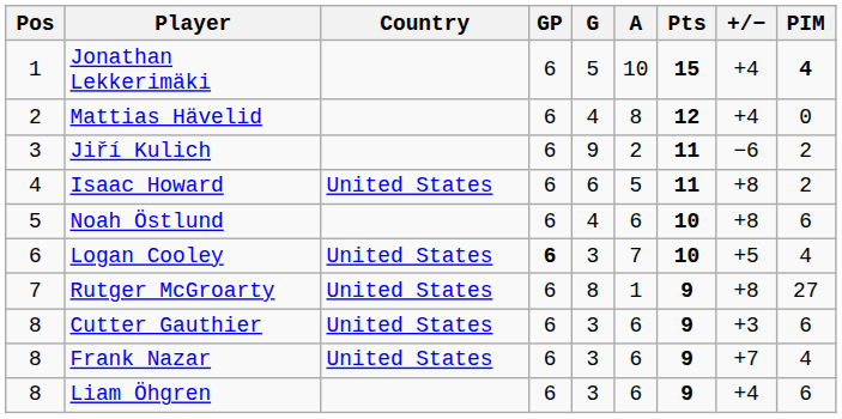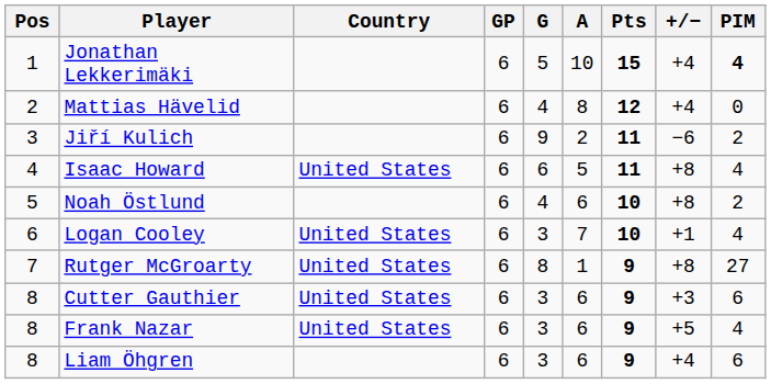Isaac Howard | PIM: 2 -> 4
Noah Östlund | PIM: 6 -> 2
Logan Cooley | GP: bold -> normal
Logan Cooley | +/−: +5 -> +1
Frank Nazar | +/−: +7 -> +5
